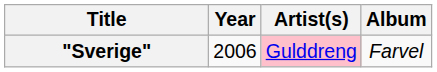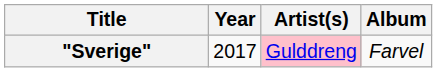"Sverige" | Year: 2006 -> 2017
